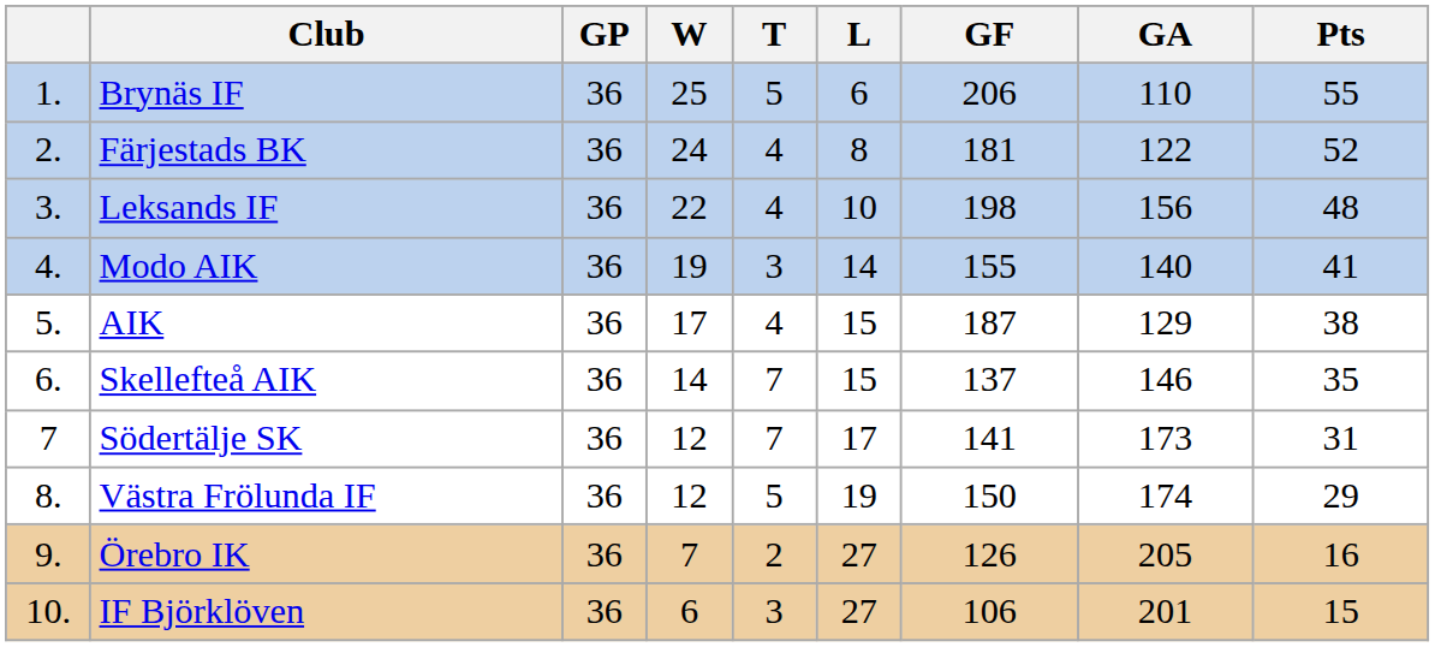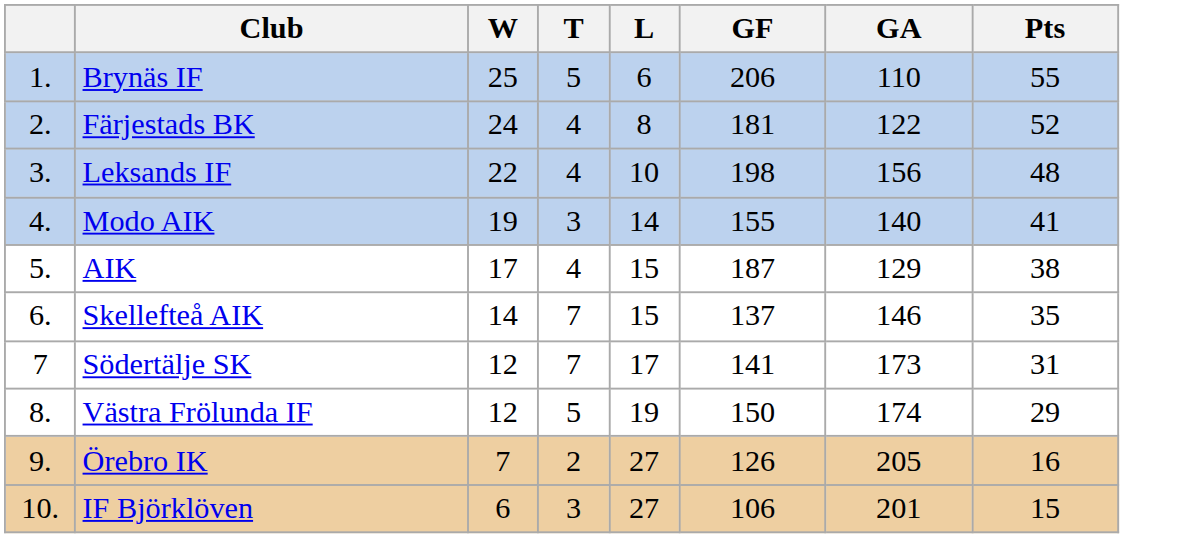- column: GP | 36 | 36 | 36 | 36 | 36 | 36 | 36 | 36 | 36 | 36
